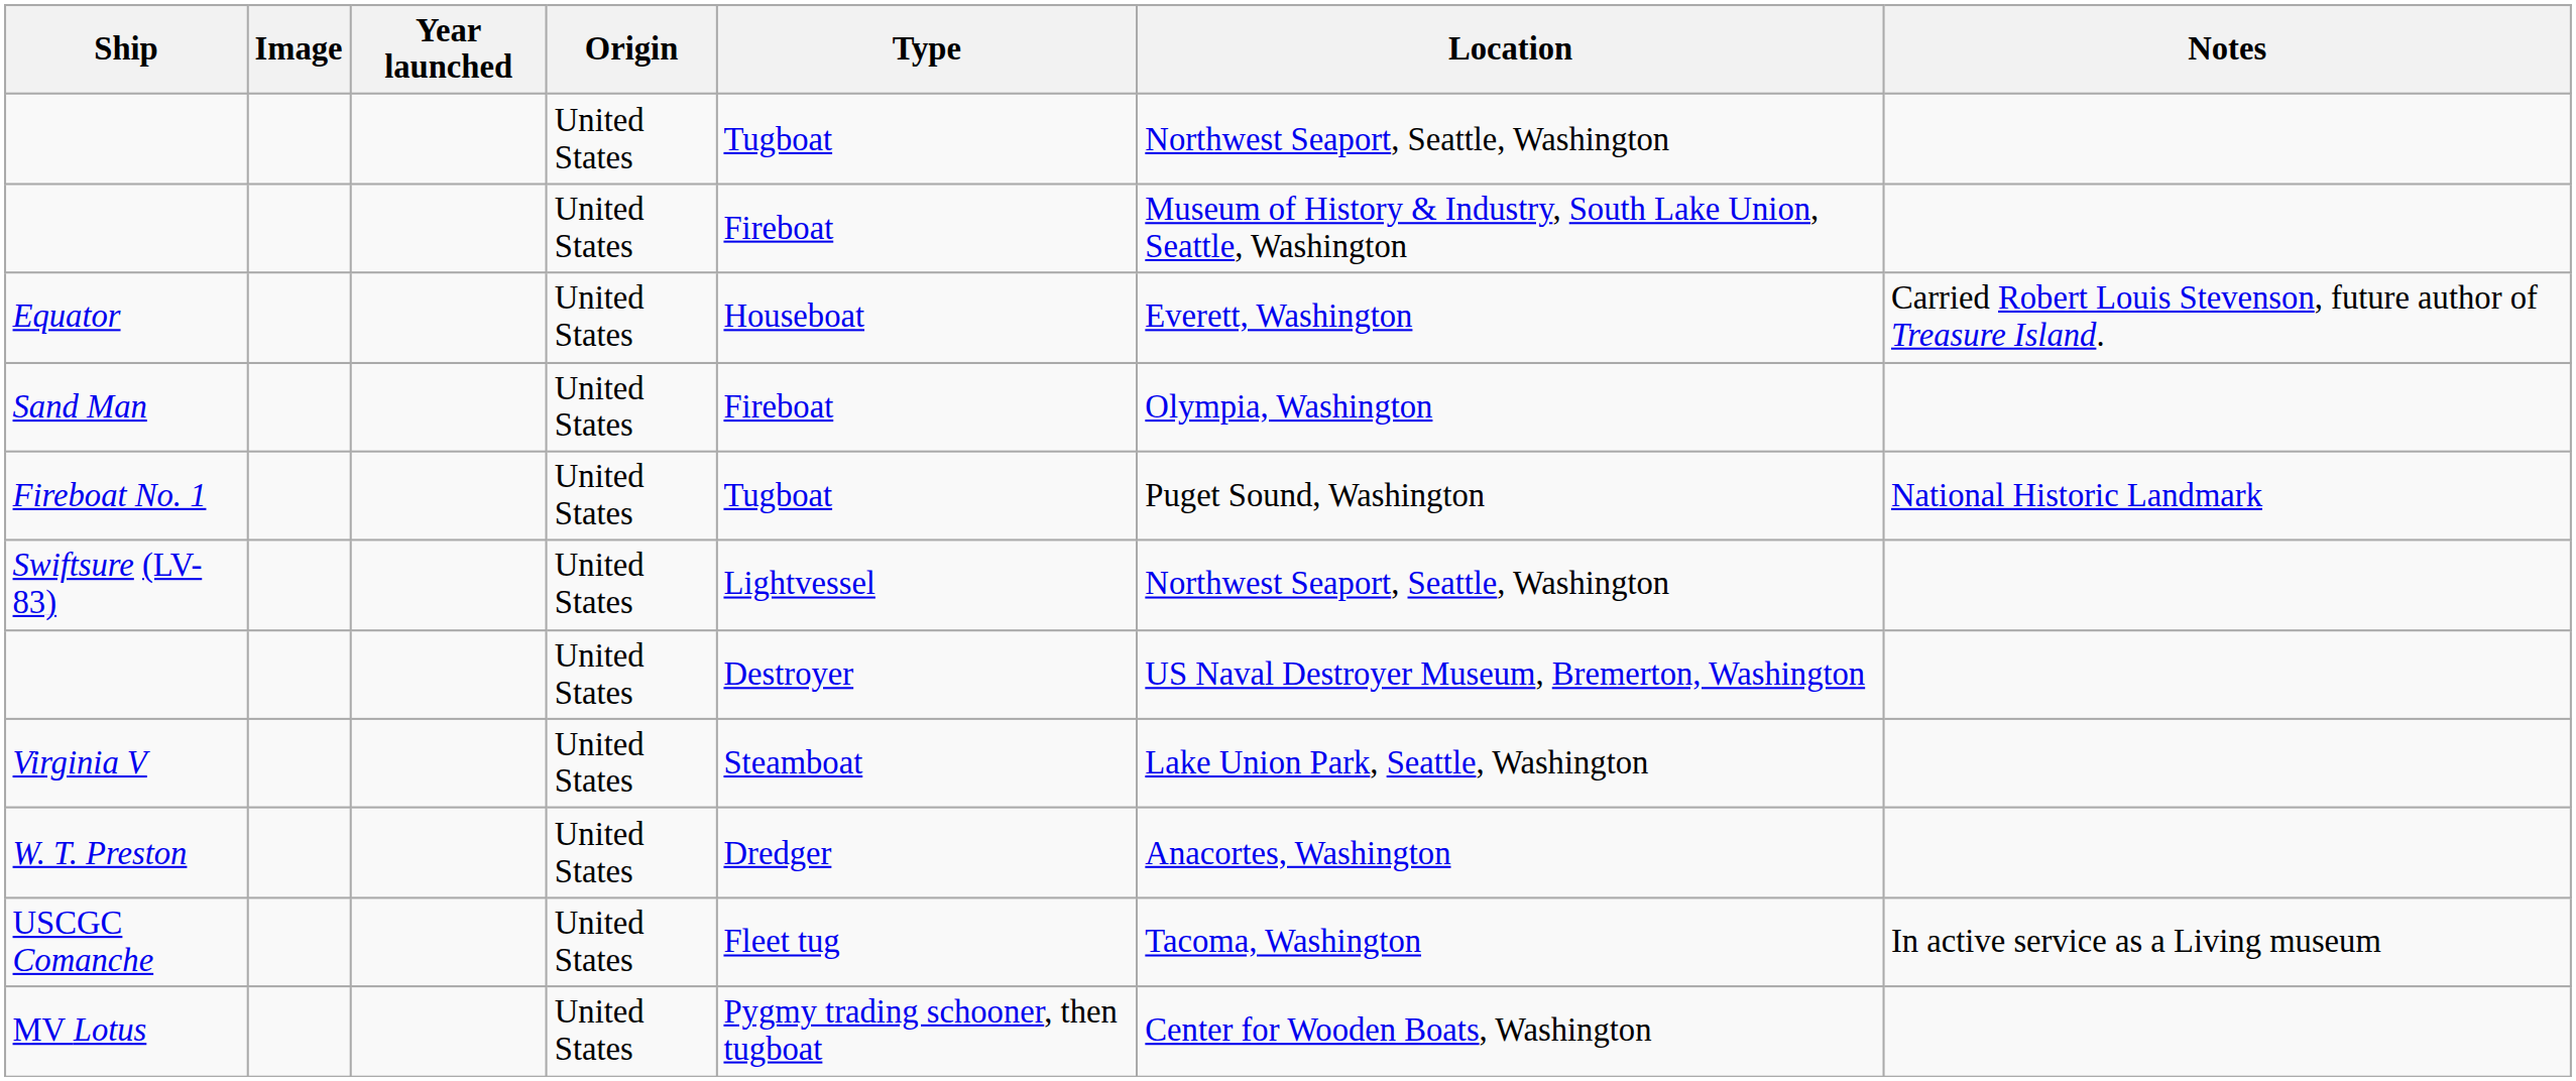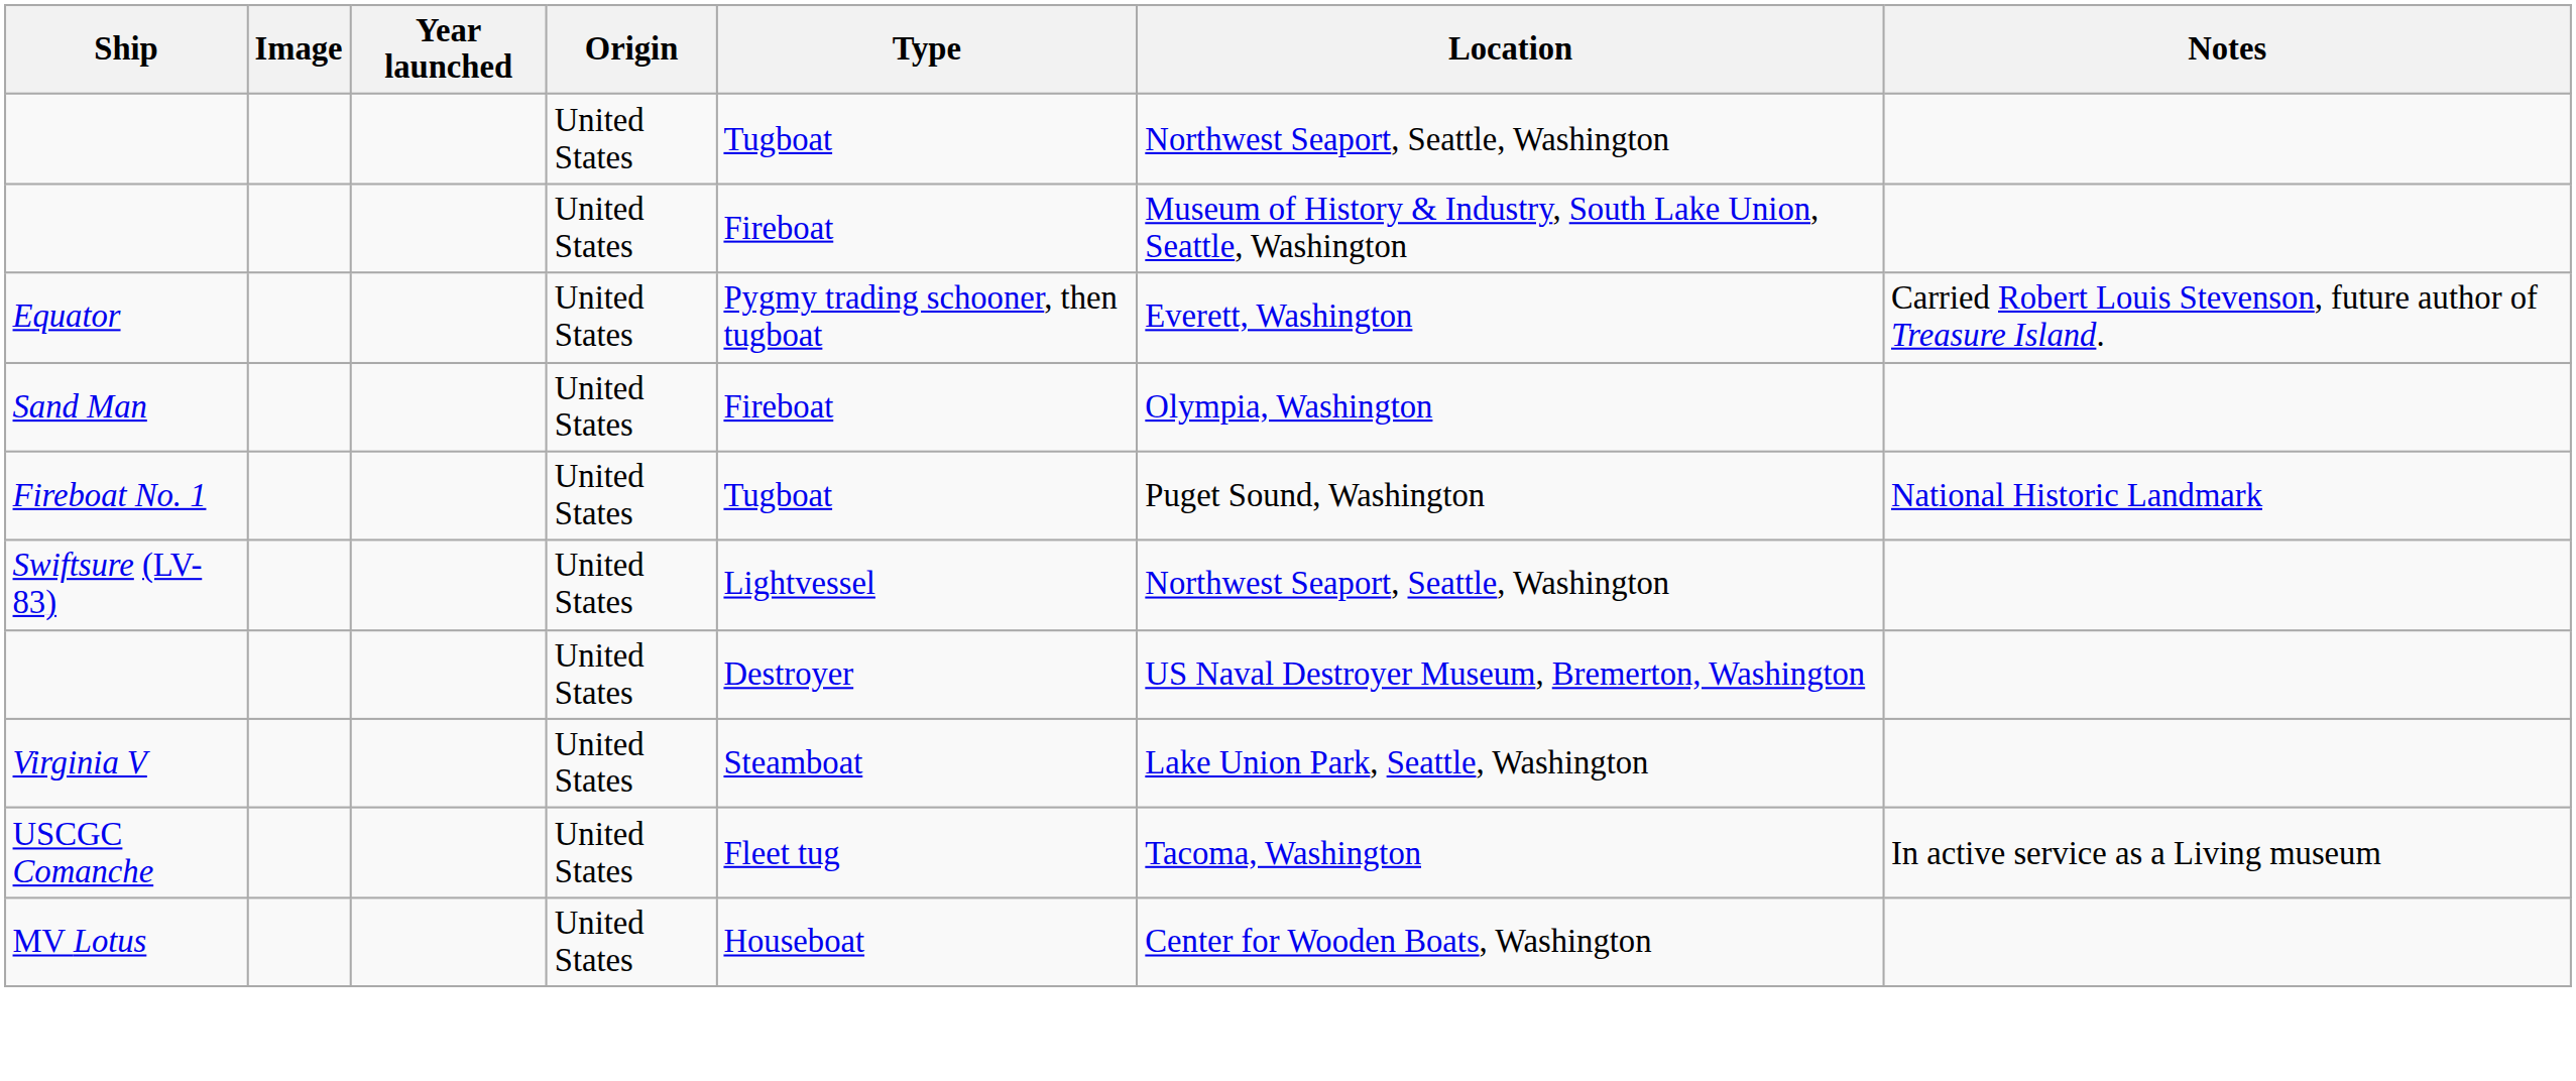Equator | Type: Houseboat -> Pygmy trading schooner, then tugboat
- row: W. T. Preston | United States | Dredger | Anacortes, Washington
MV Lotus | Type: Pygmy trading schooner, then tugboat -> Houseboat
